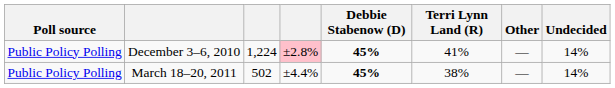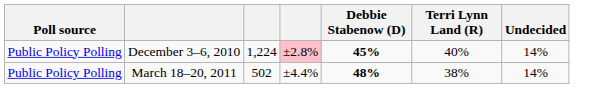- column: Other | — | —
December 3–6, 2010 | Terri Lynn Land (R): 41% -> 40%
March 18–20, 2011 | Debbie Stabenow (D): 45% -> 48%
